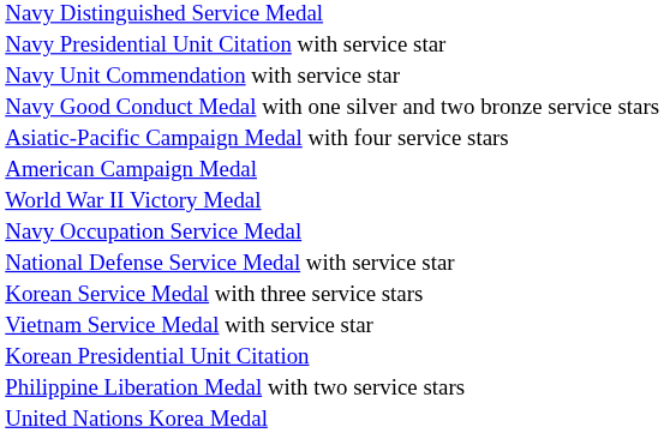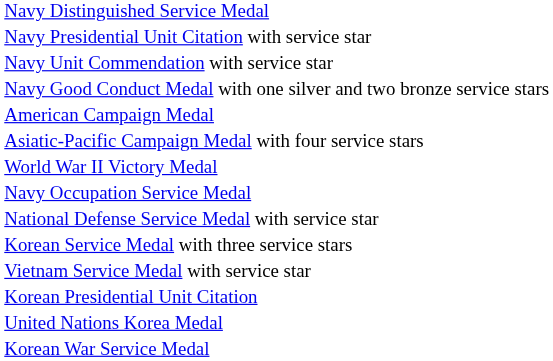rows swapped: American Campaign Medal <-> Asiatic-Pacific Campaign Medal with four service stars
- row: Philippine Liberation Medal with two service stars
+ row: Korean War Service Medal
